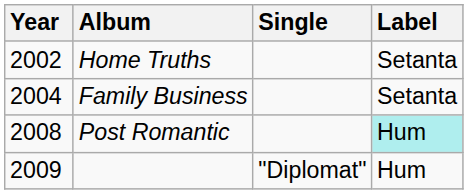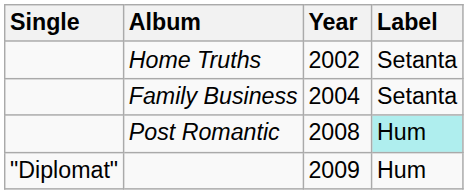columns swapped: Single <-> Year
